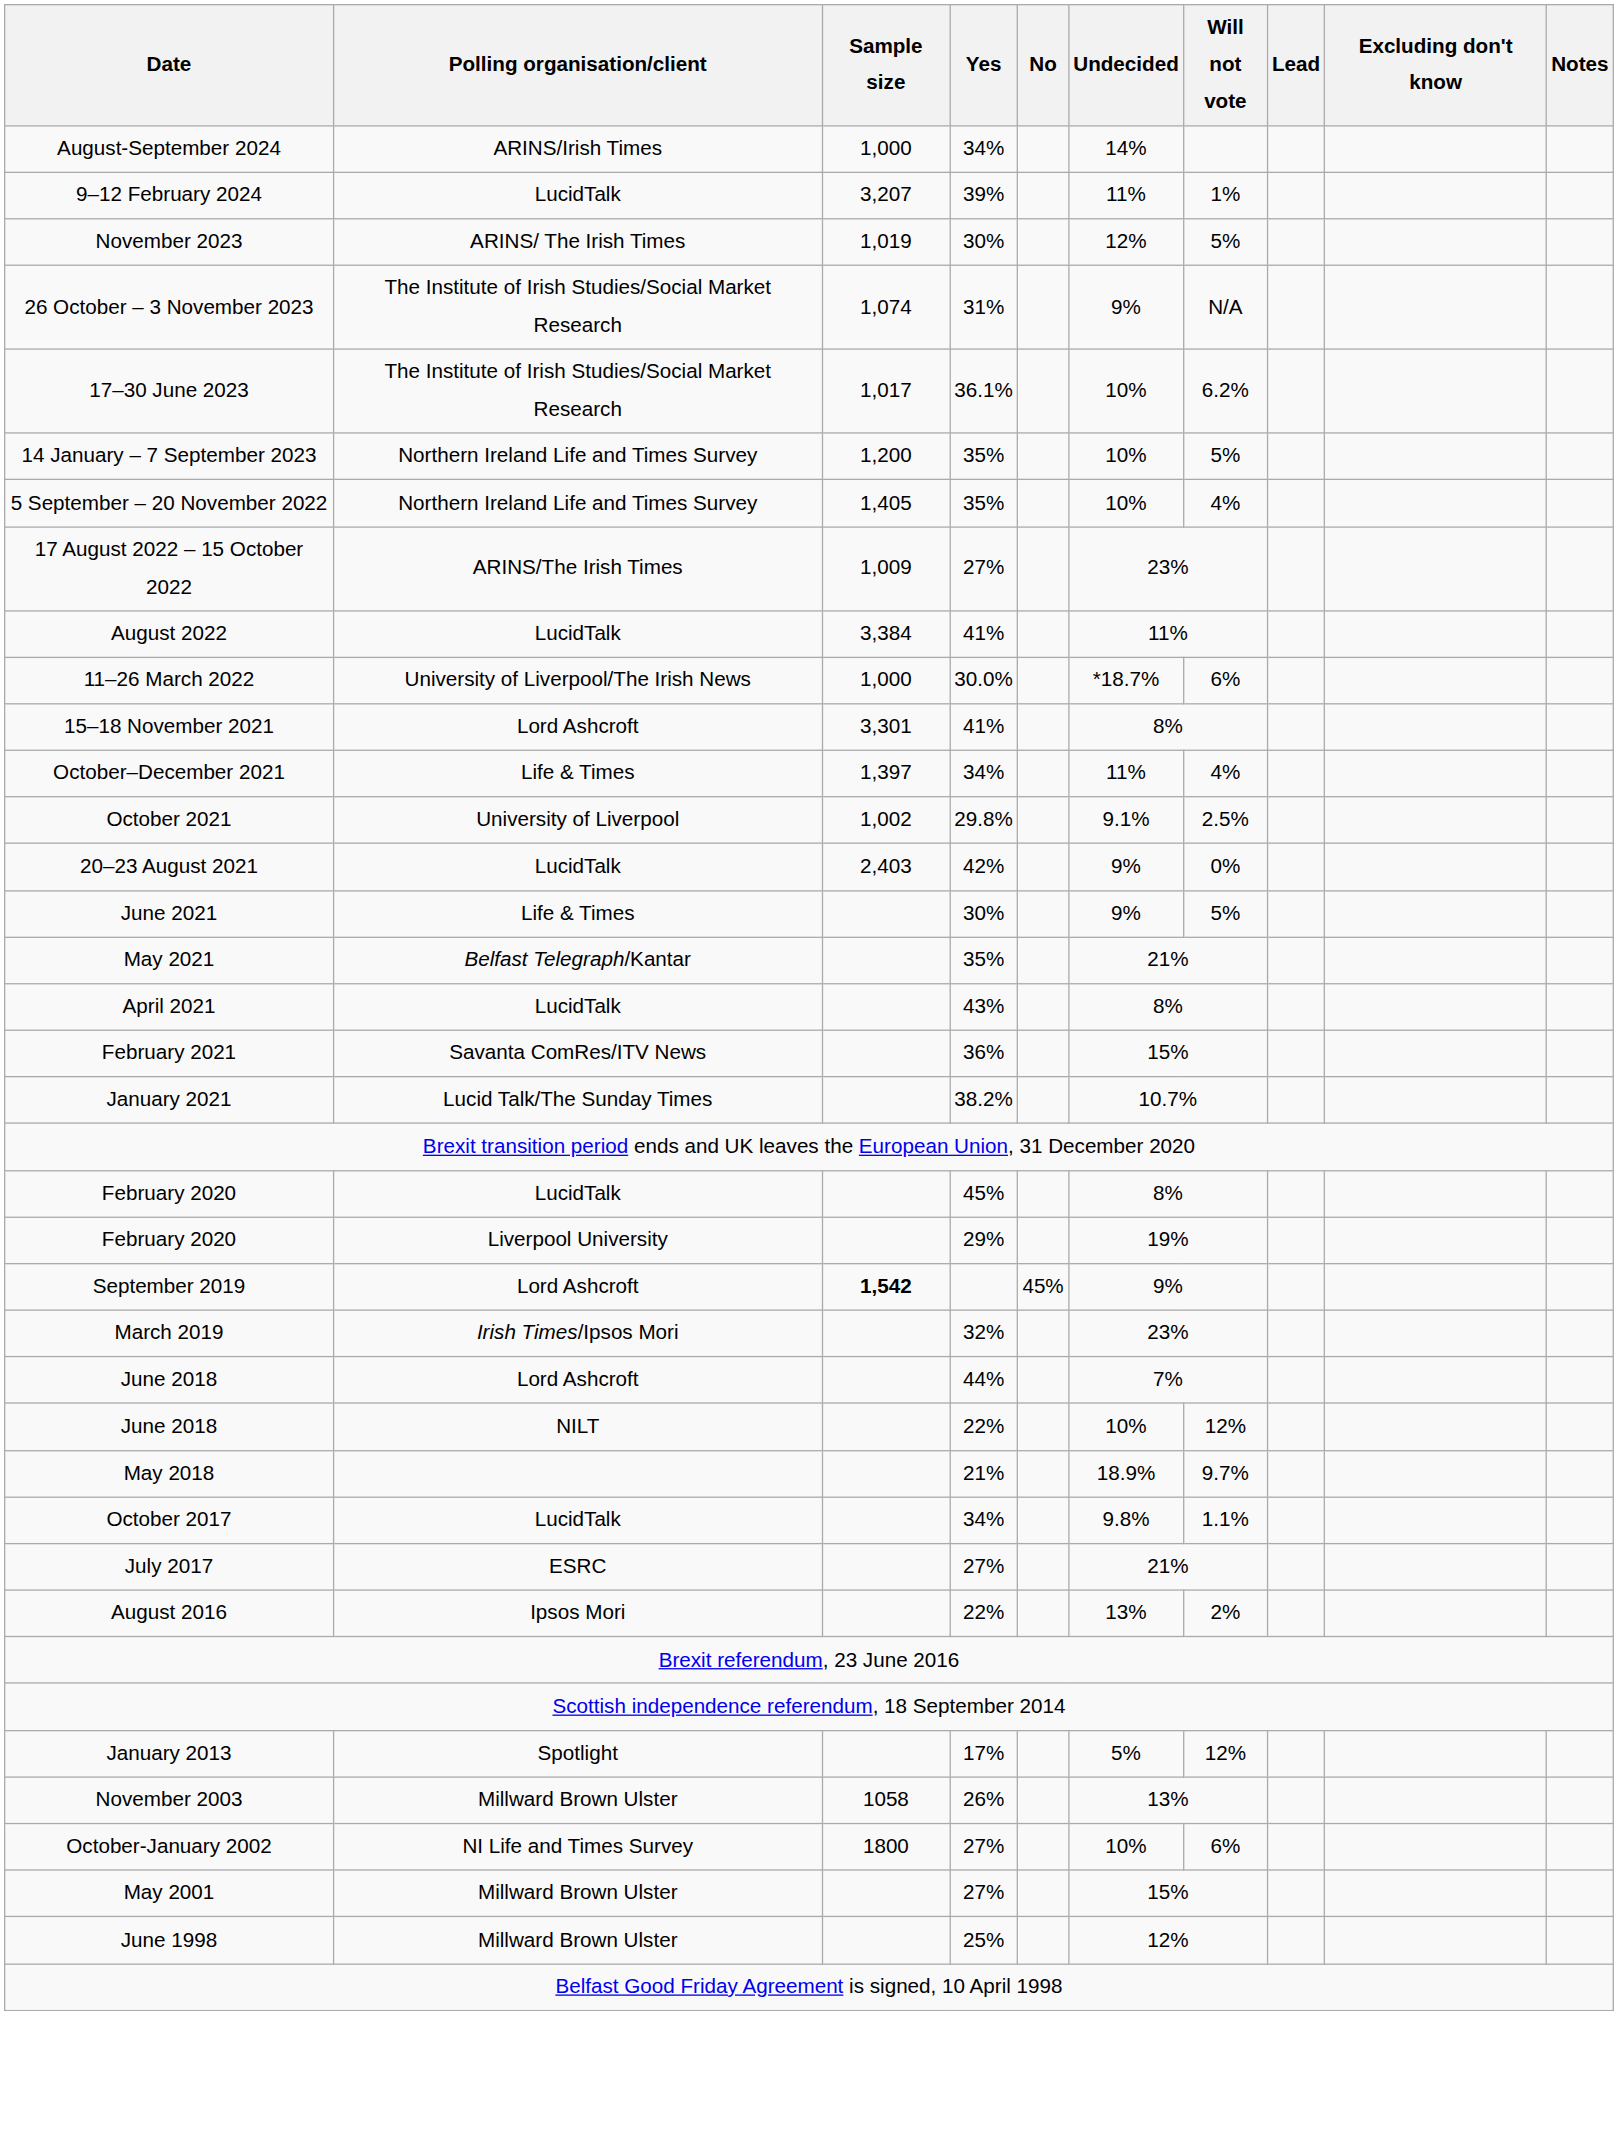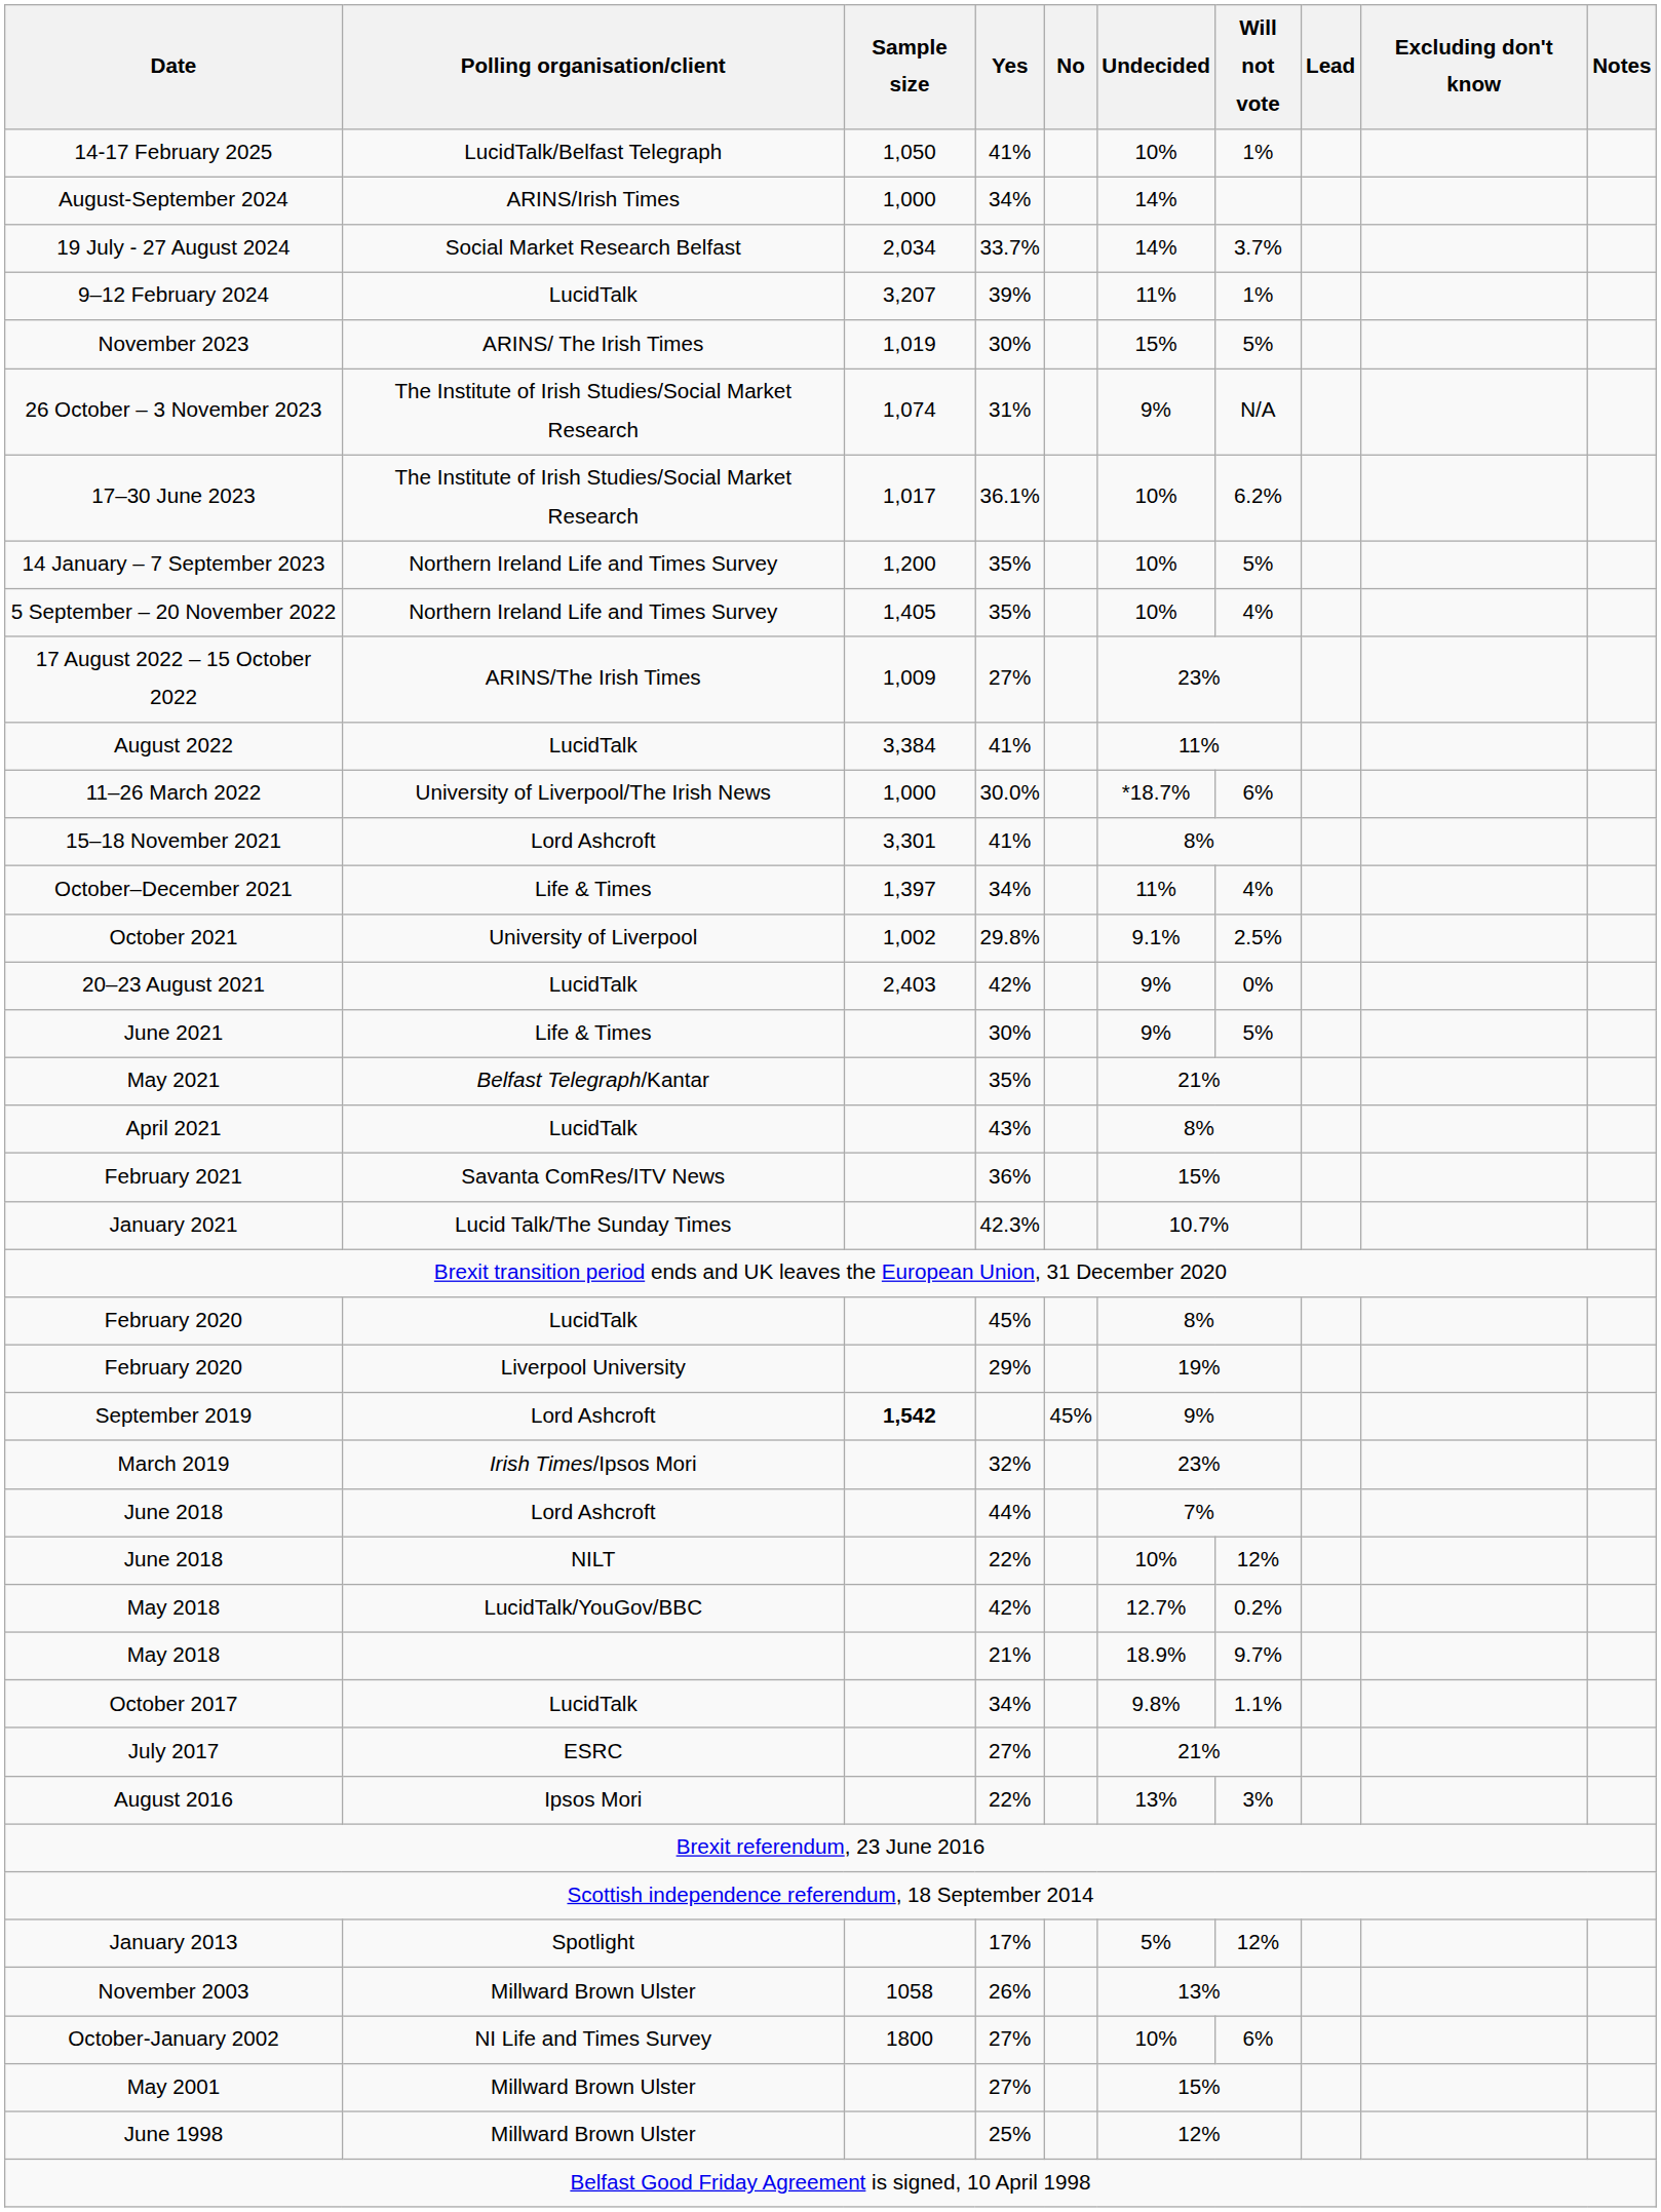+ row: 14-17 February 2025 | LucidTalk/Belfast Telegraph | 1,050 | 41% | 10% | 1%
+ row: 19 July - 27 August 2024 | Social Market Research Belfast | 2,034 | 33.7% | 14% | 3.7%
November 2023 | Undecided: 12% -> 15%
January 2021 | Yes: 38.2% -> 42.3%
+ row: May 2018 | LucidTalk/YouGov/BBC | 42% | 12.7% | 0.2%
August 2016 | Will not vote: 2% -> 3%
